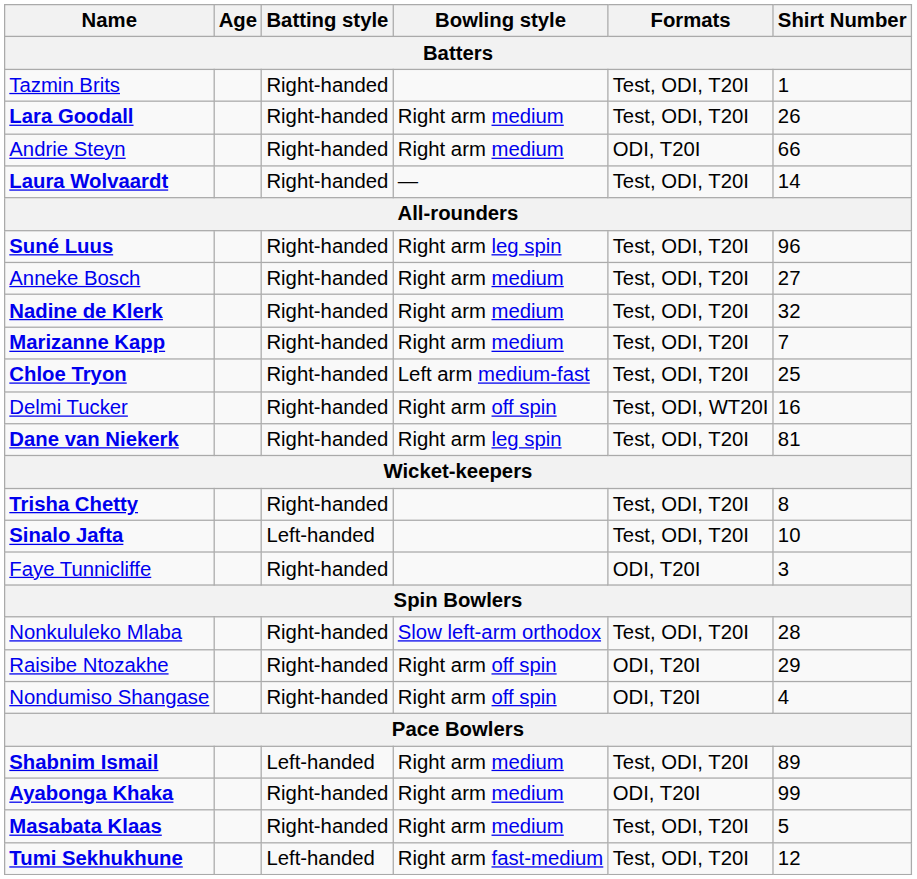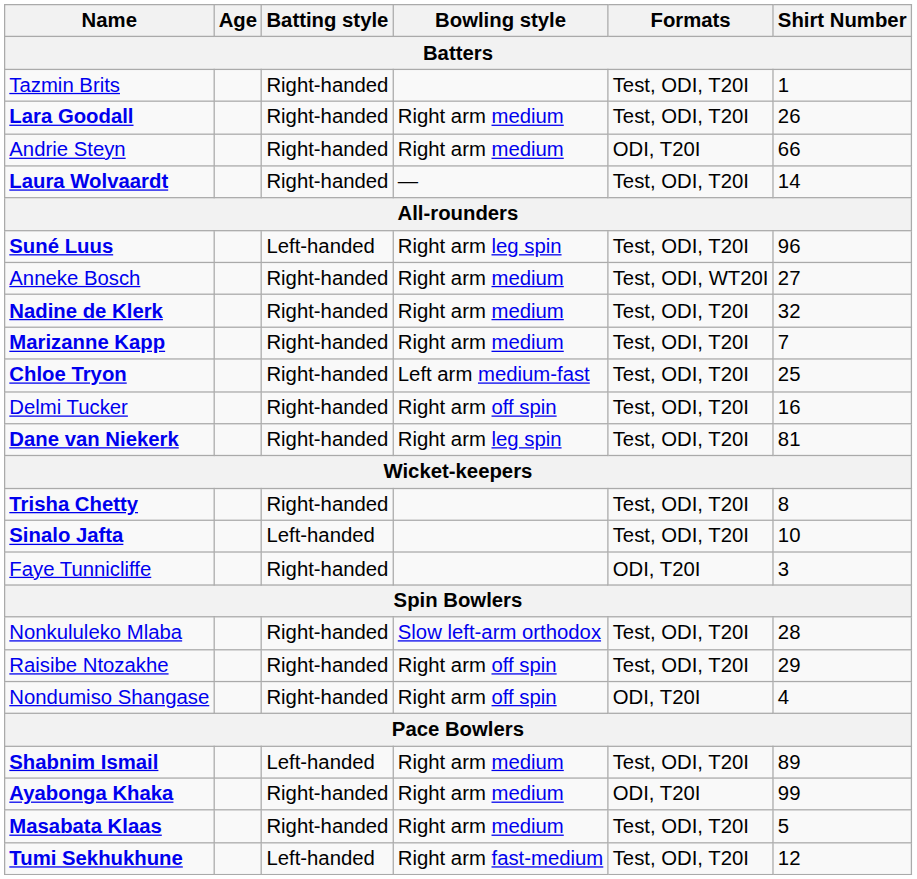Suné Luus | Batting style: Right-handed -> Left-handed
Anneke Bosch | Formats: Test, ODI, T20I -> Test, ODI, WT20I
Delmi Tucker | Formats: Test, ODI, WT20I -> Test, ODI, T20I
Raisibe Ntozakhe | Formats: ODI, T20I -> Test, ODI, T20I
